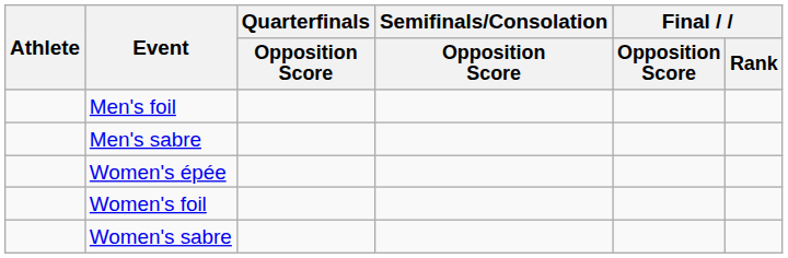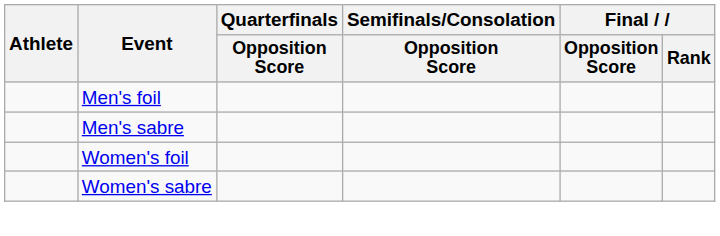- row: Women's épée
